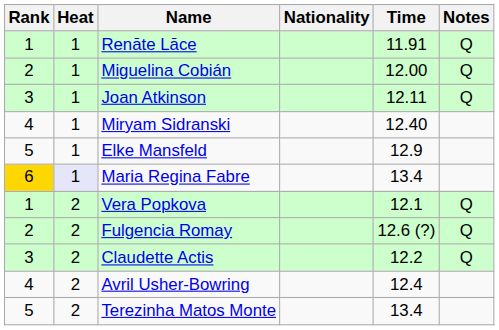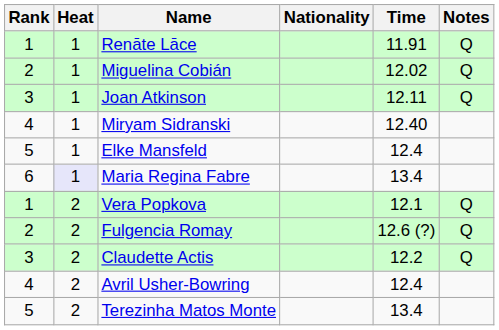Miguelina Cobián | Time: 12.00 -> 12.02
Elke Mansfeld | Time: 12.9 -> 12.4
Maria Regina Fabre | Rank: gold background -> no background
